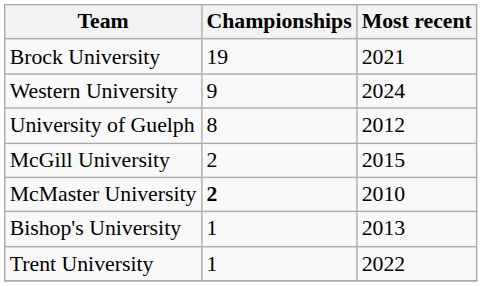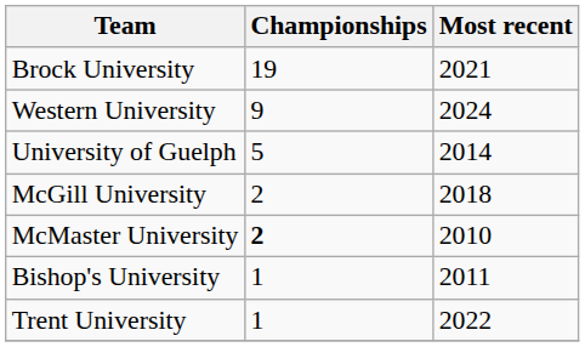University of Guelph | Championships: 8 -> 5
University of Guelph | Most recent: 2012 -> 2014
McGill University | Most recent: 2015 -> 2018
Bishop's University | Most recent: 2013 -> 2011
